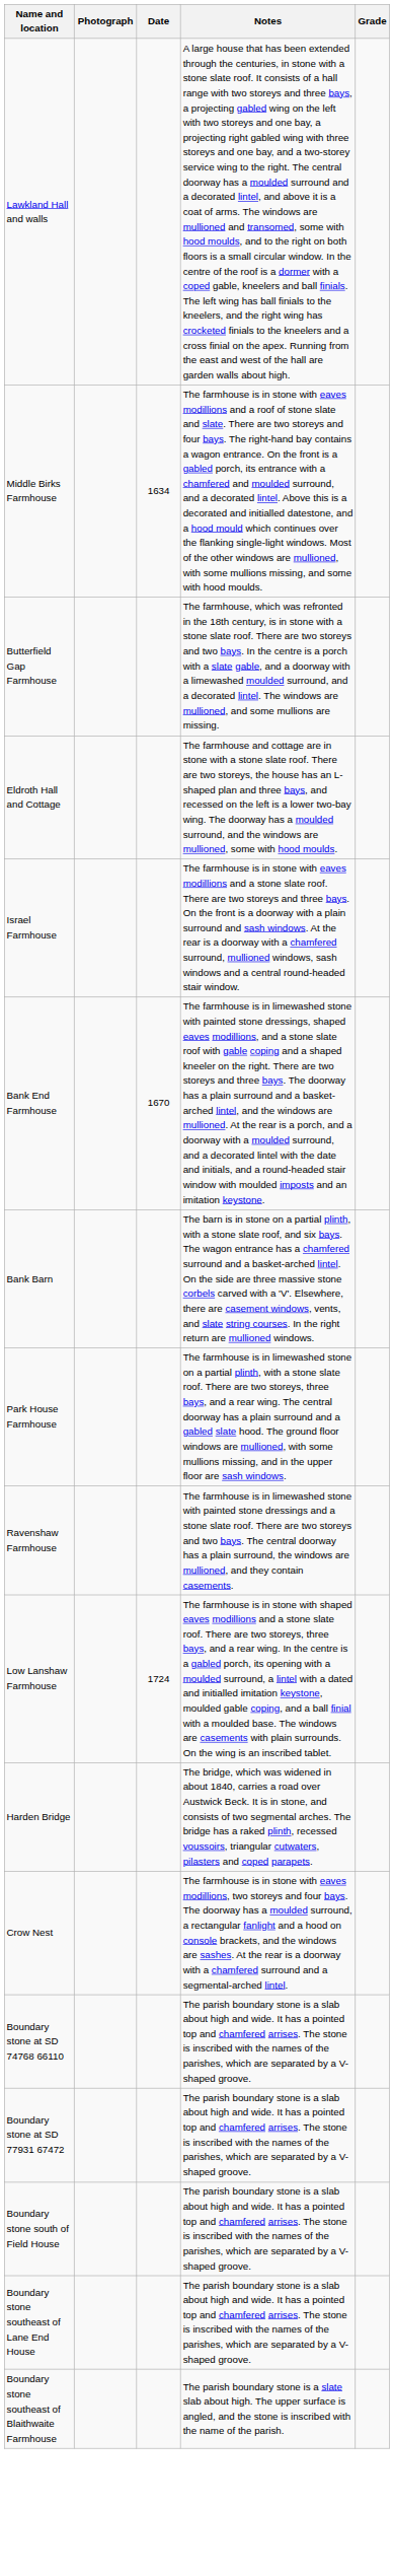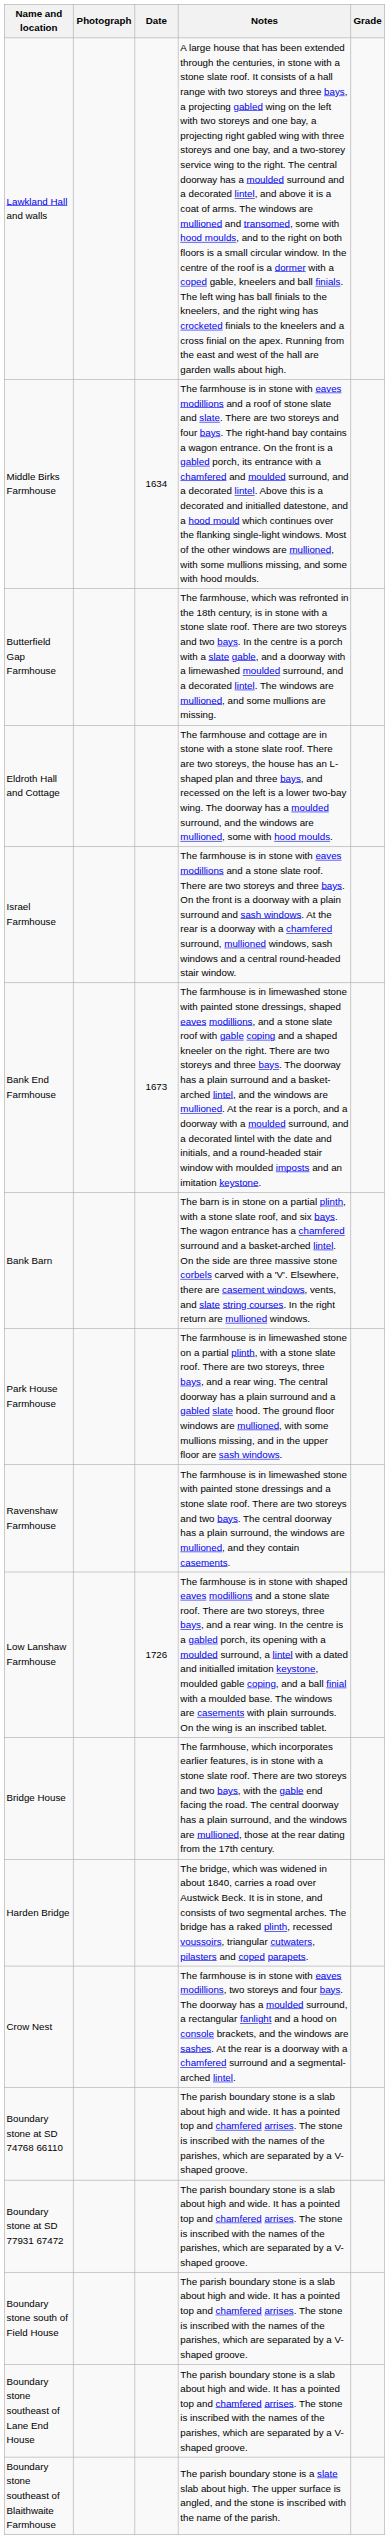Bank End Farmhouse | Date: 1670 -> 1673
Low Lanshaw Farmhouse | Date: 1724 -> 1726
+ row: Bridge House | The farmhouse, which incorporates earlier features, is in stone with a stone slate roof. There are two storeys and two bays, with the gable end facing the road. The central doorway has a plain surround, and the windows are mullioned, those at the rear dating from the 17th century.
